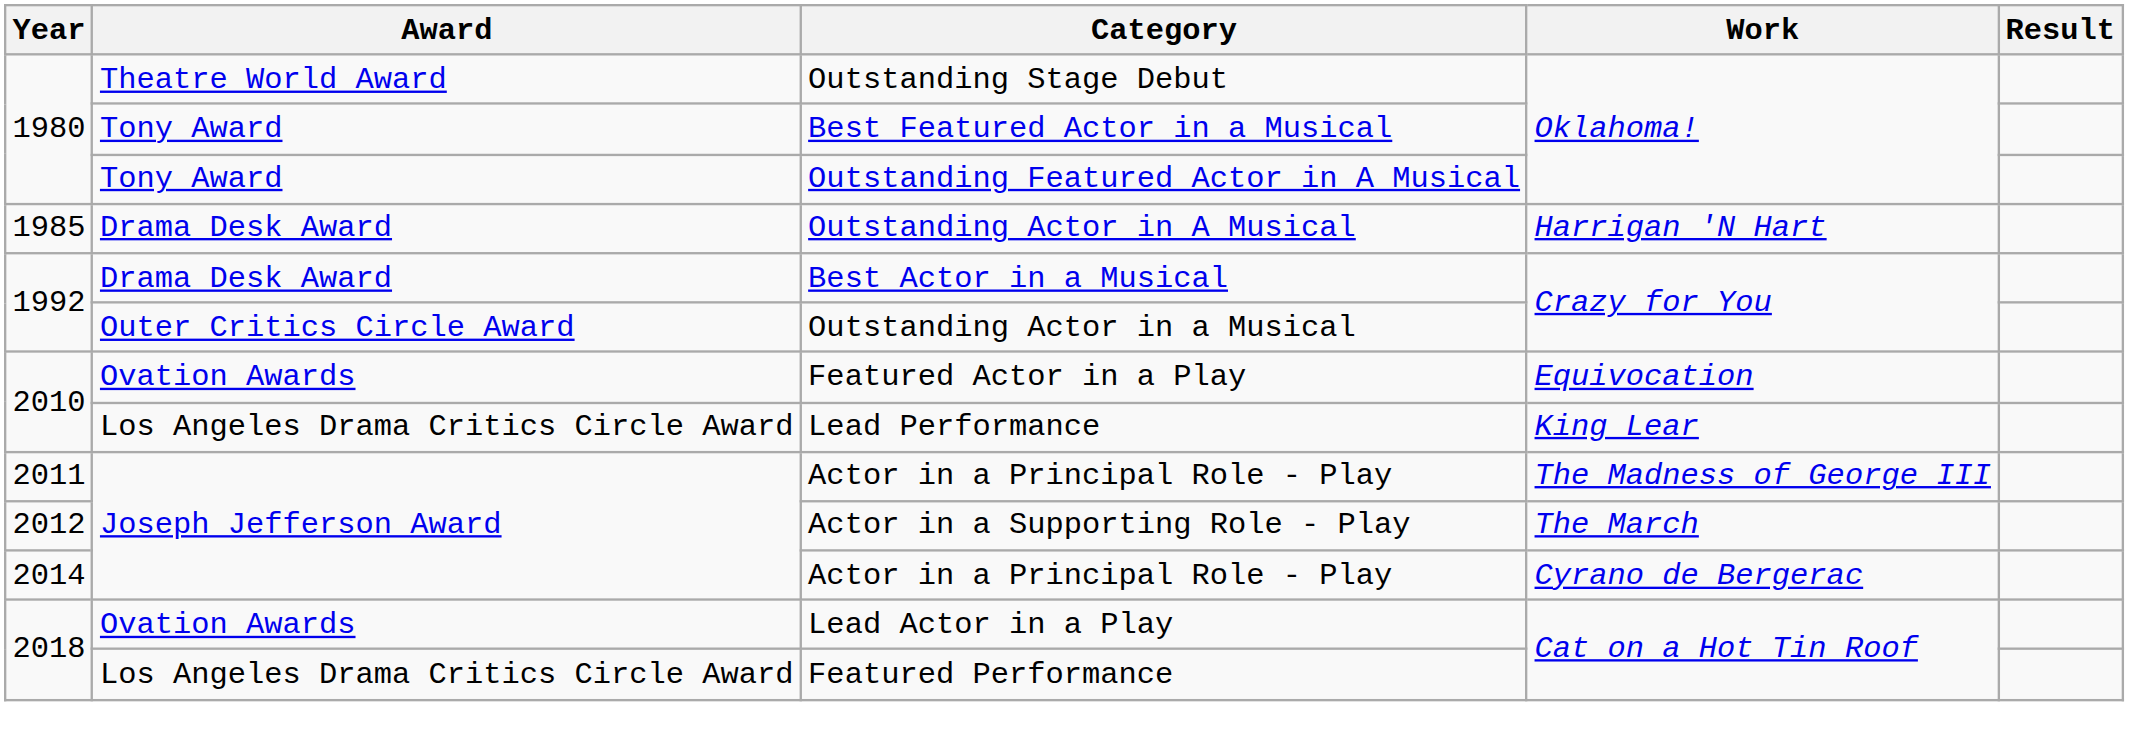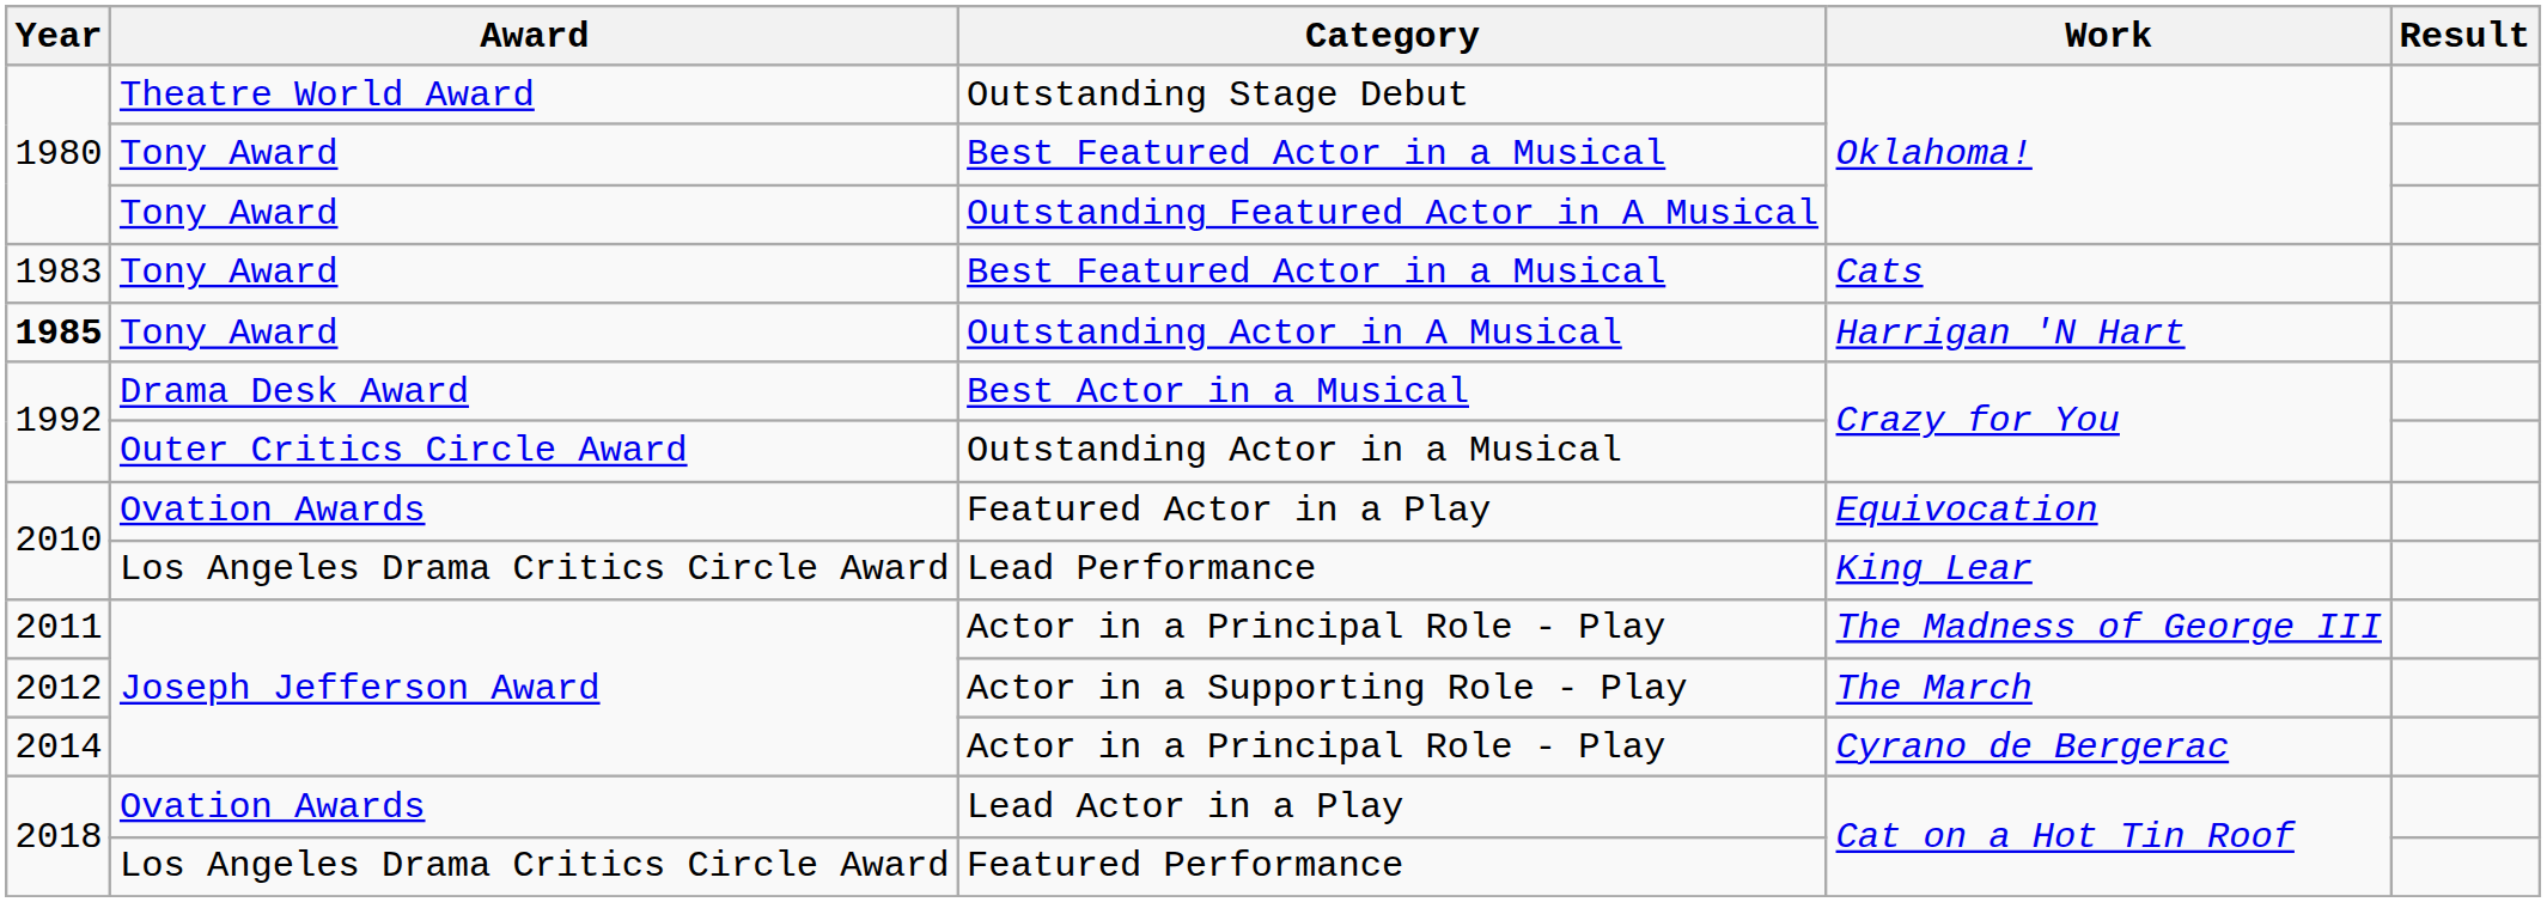+ row: 1983 | Tony Award | Best Featured Actor in a Musical | Cats
Outstanding Actor in A Musical | Year: normal -> bold
Outstanding Actor in A Musical | Award: Drama Desk Award -> Tony Award
